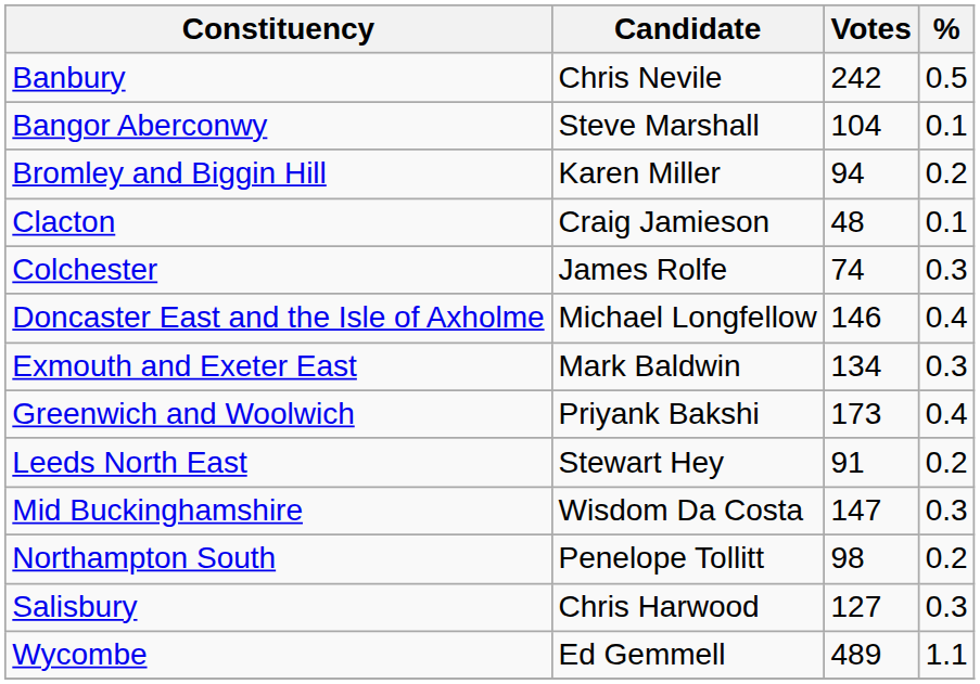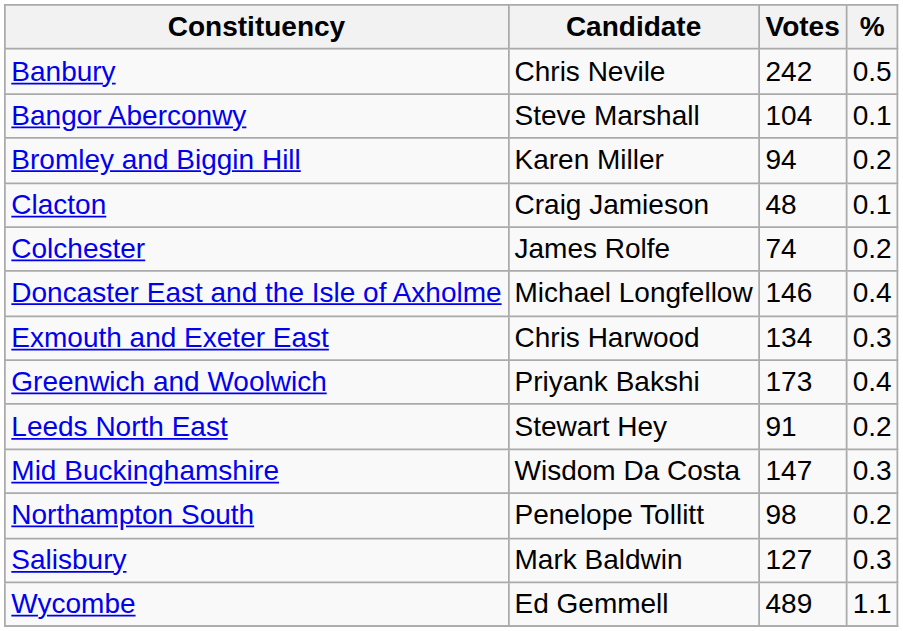Colchester | %: 0.3 -> 0.2
Exmouth and Exeter East | Candidate: Mark Baldwin -> Chris Harwood
Salisbury | Candidate: Chris Harwood -> Mark Baldwin
